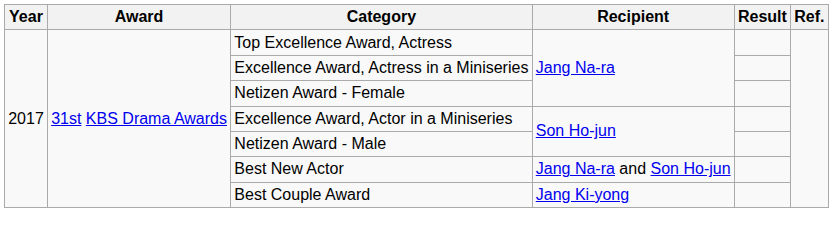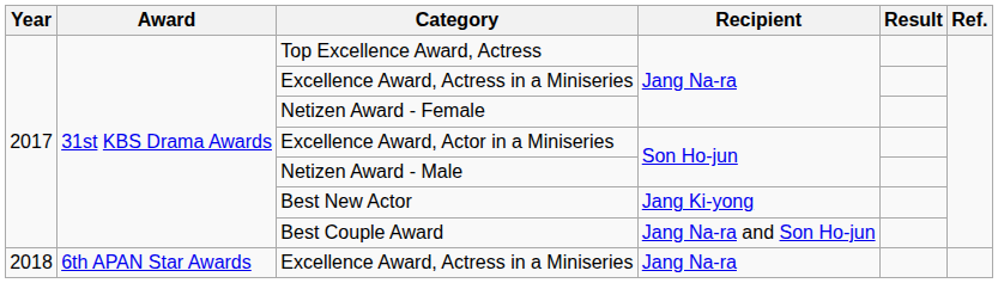Best New Actor | Recipient: Jang Na-ra and Son Ho-jun -> Jang Ki-yong
Best Couple Award | Recipient: Jang Ki-yong -> Jang Na-ra and Son Ho-jun
+ row: 2018 | 6th APAN Star Awards | Excellence Award, Actress in a Miniseries | Jang Na-ra
